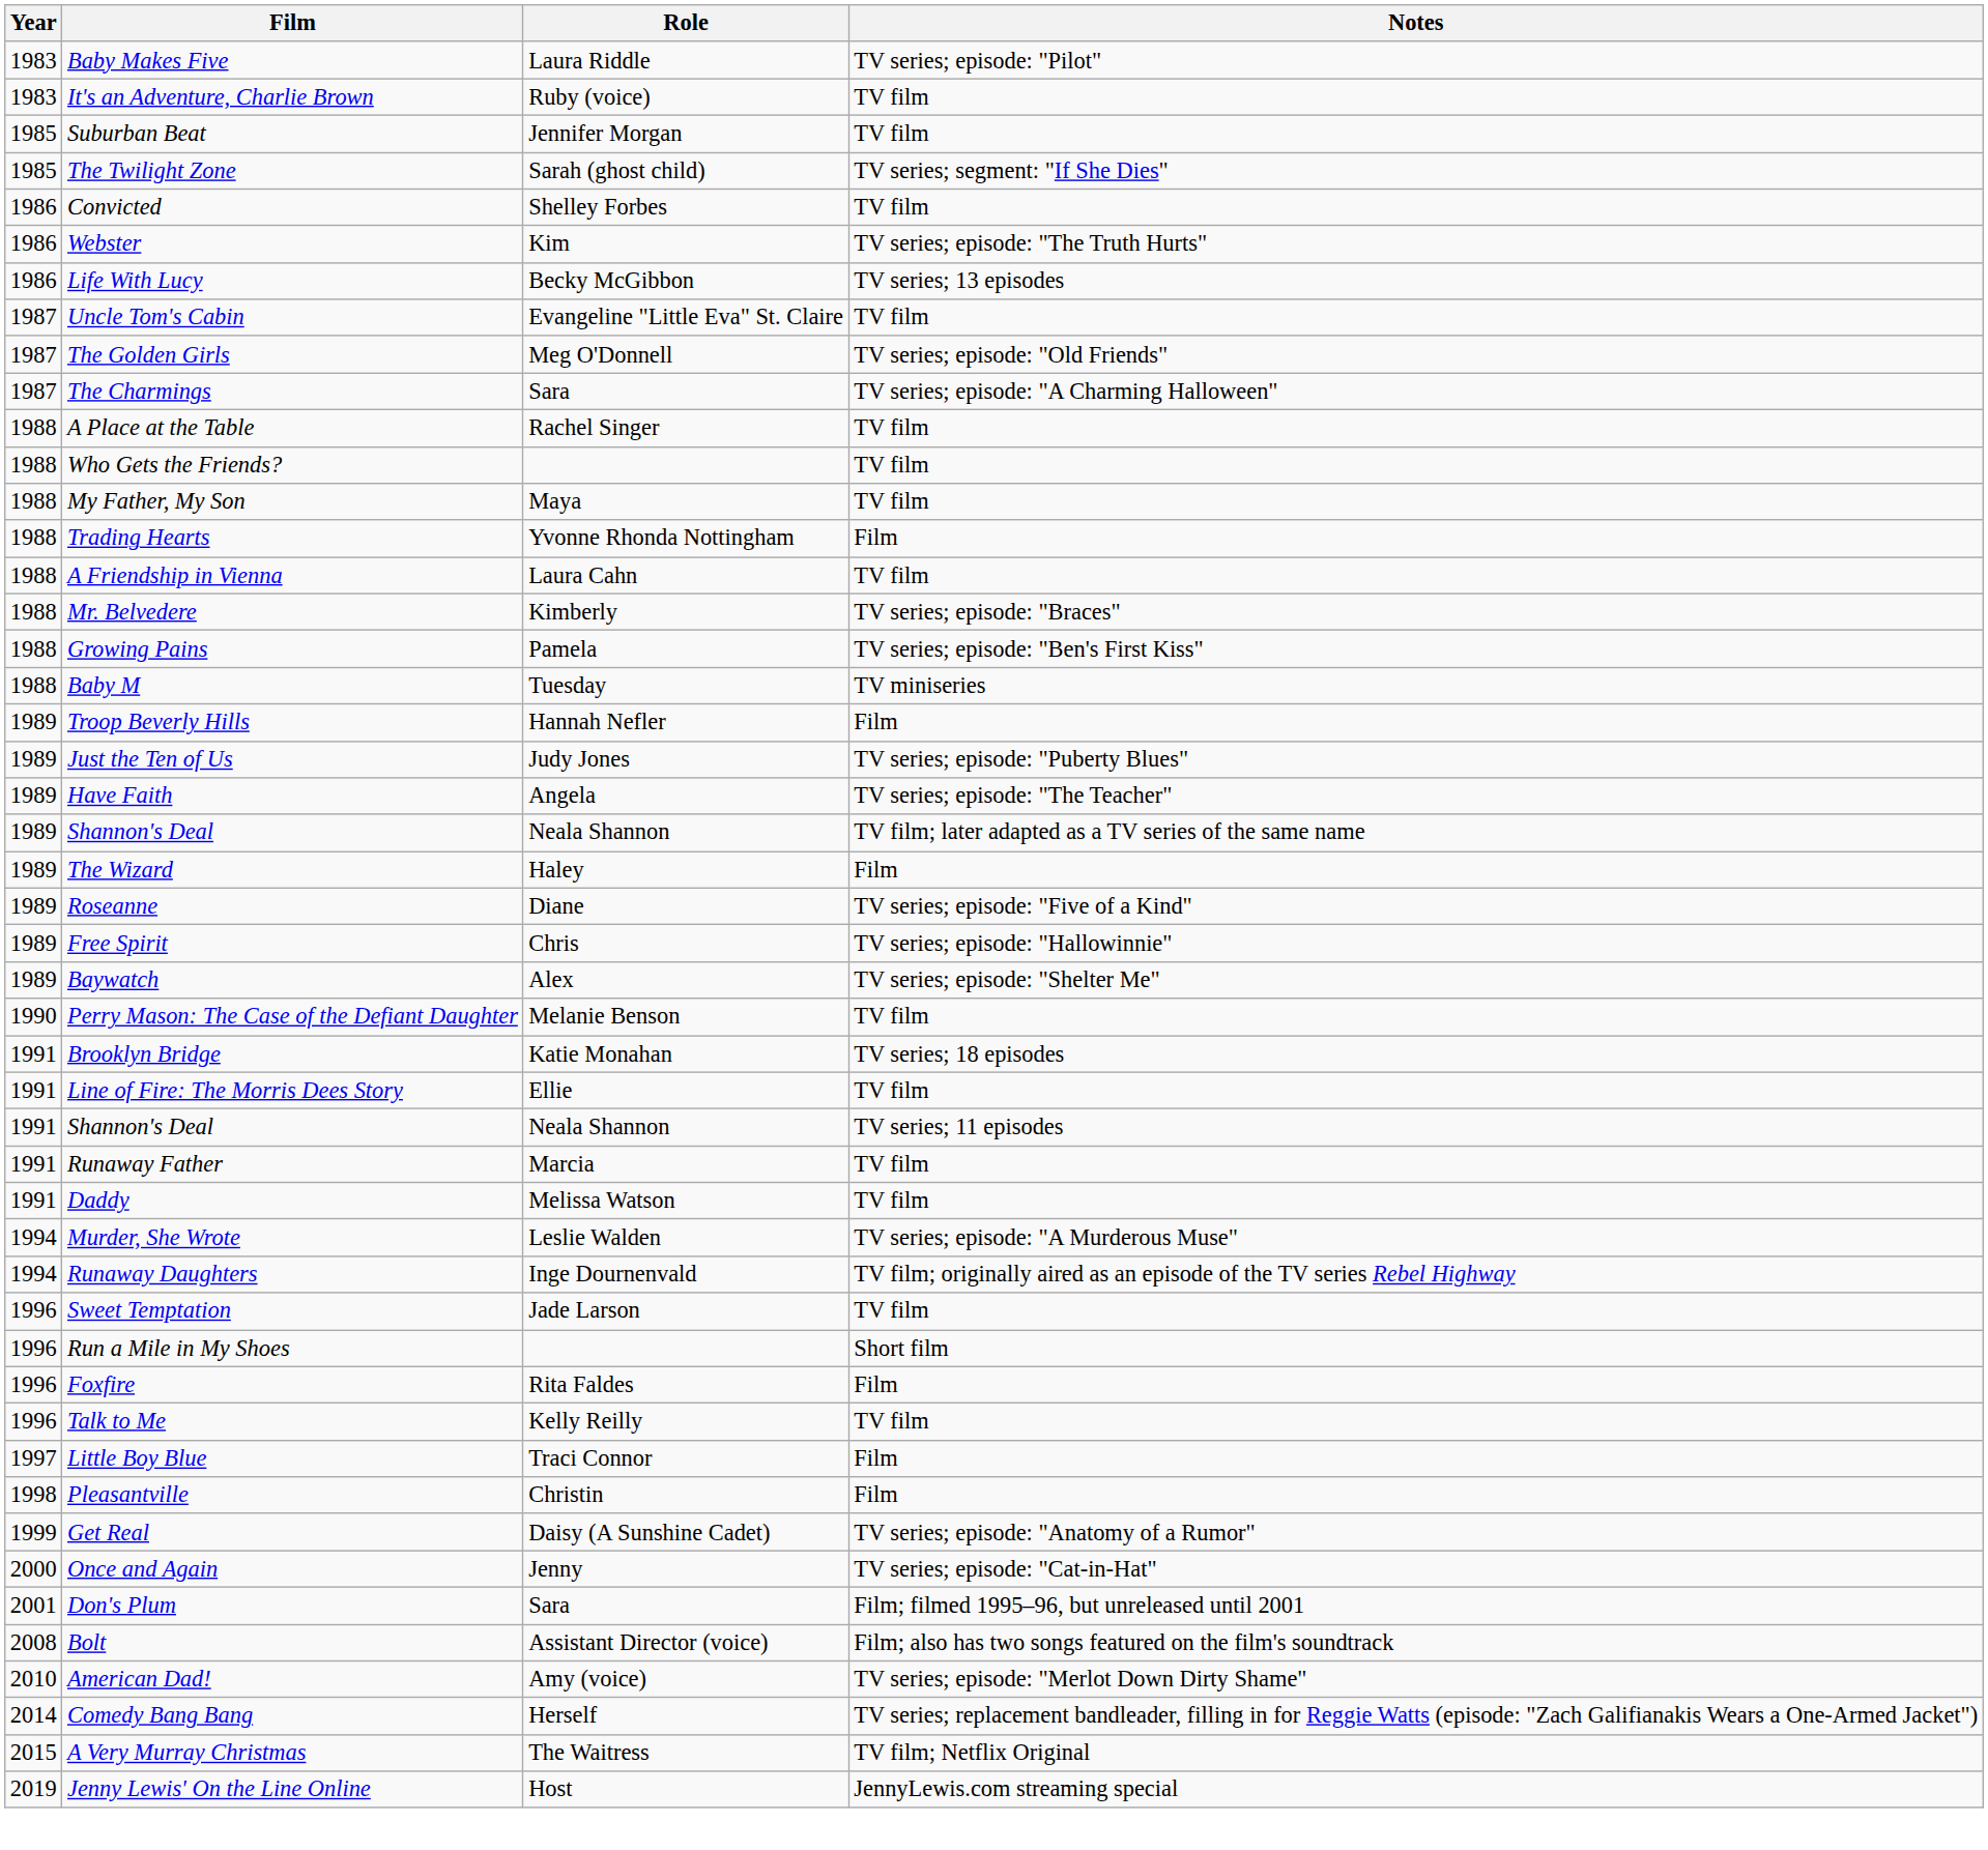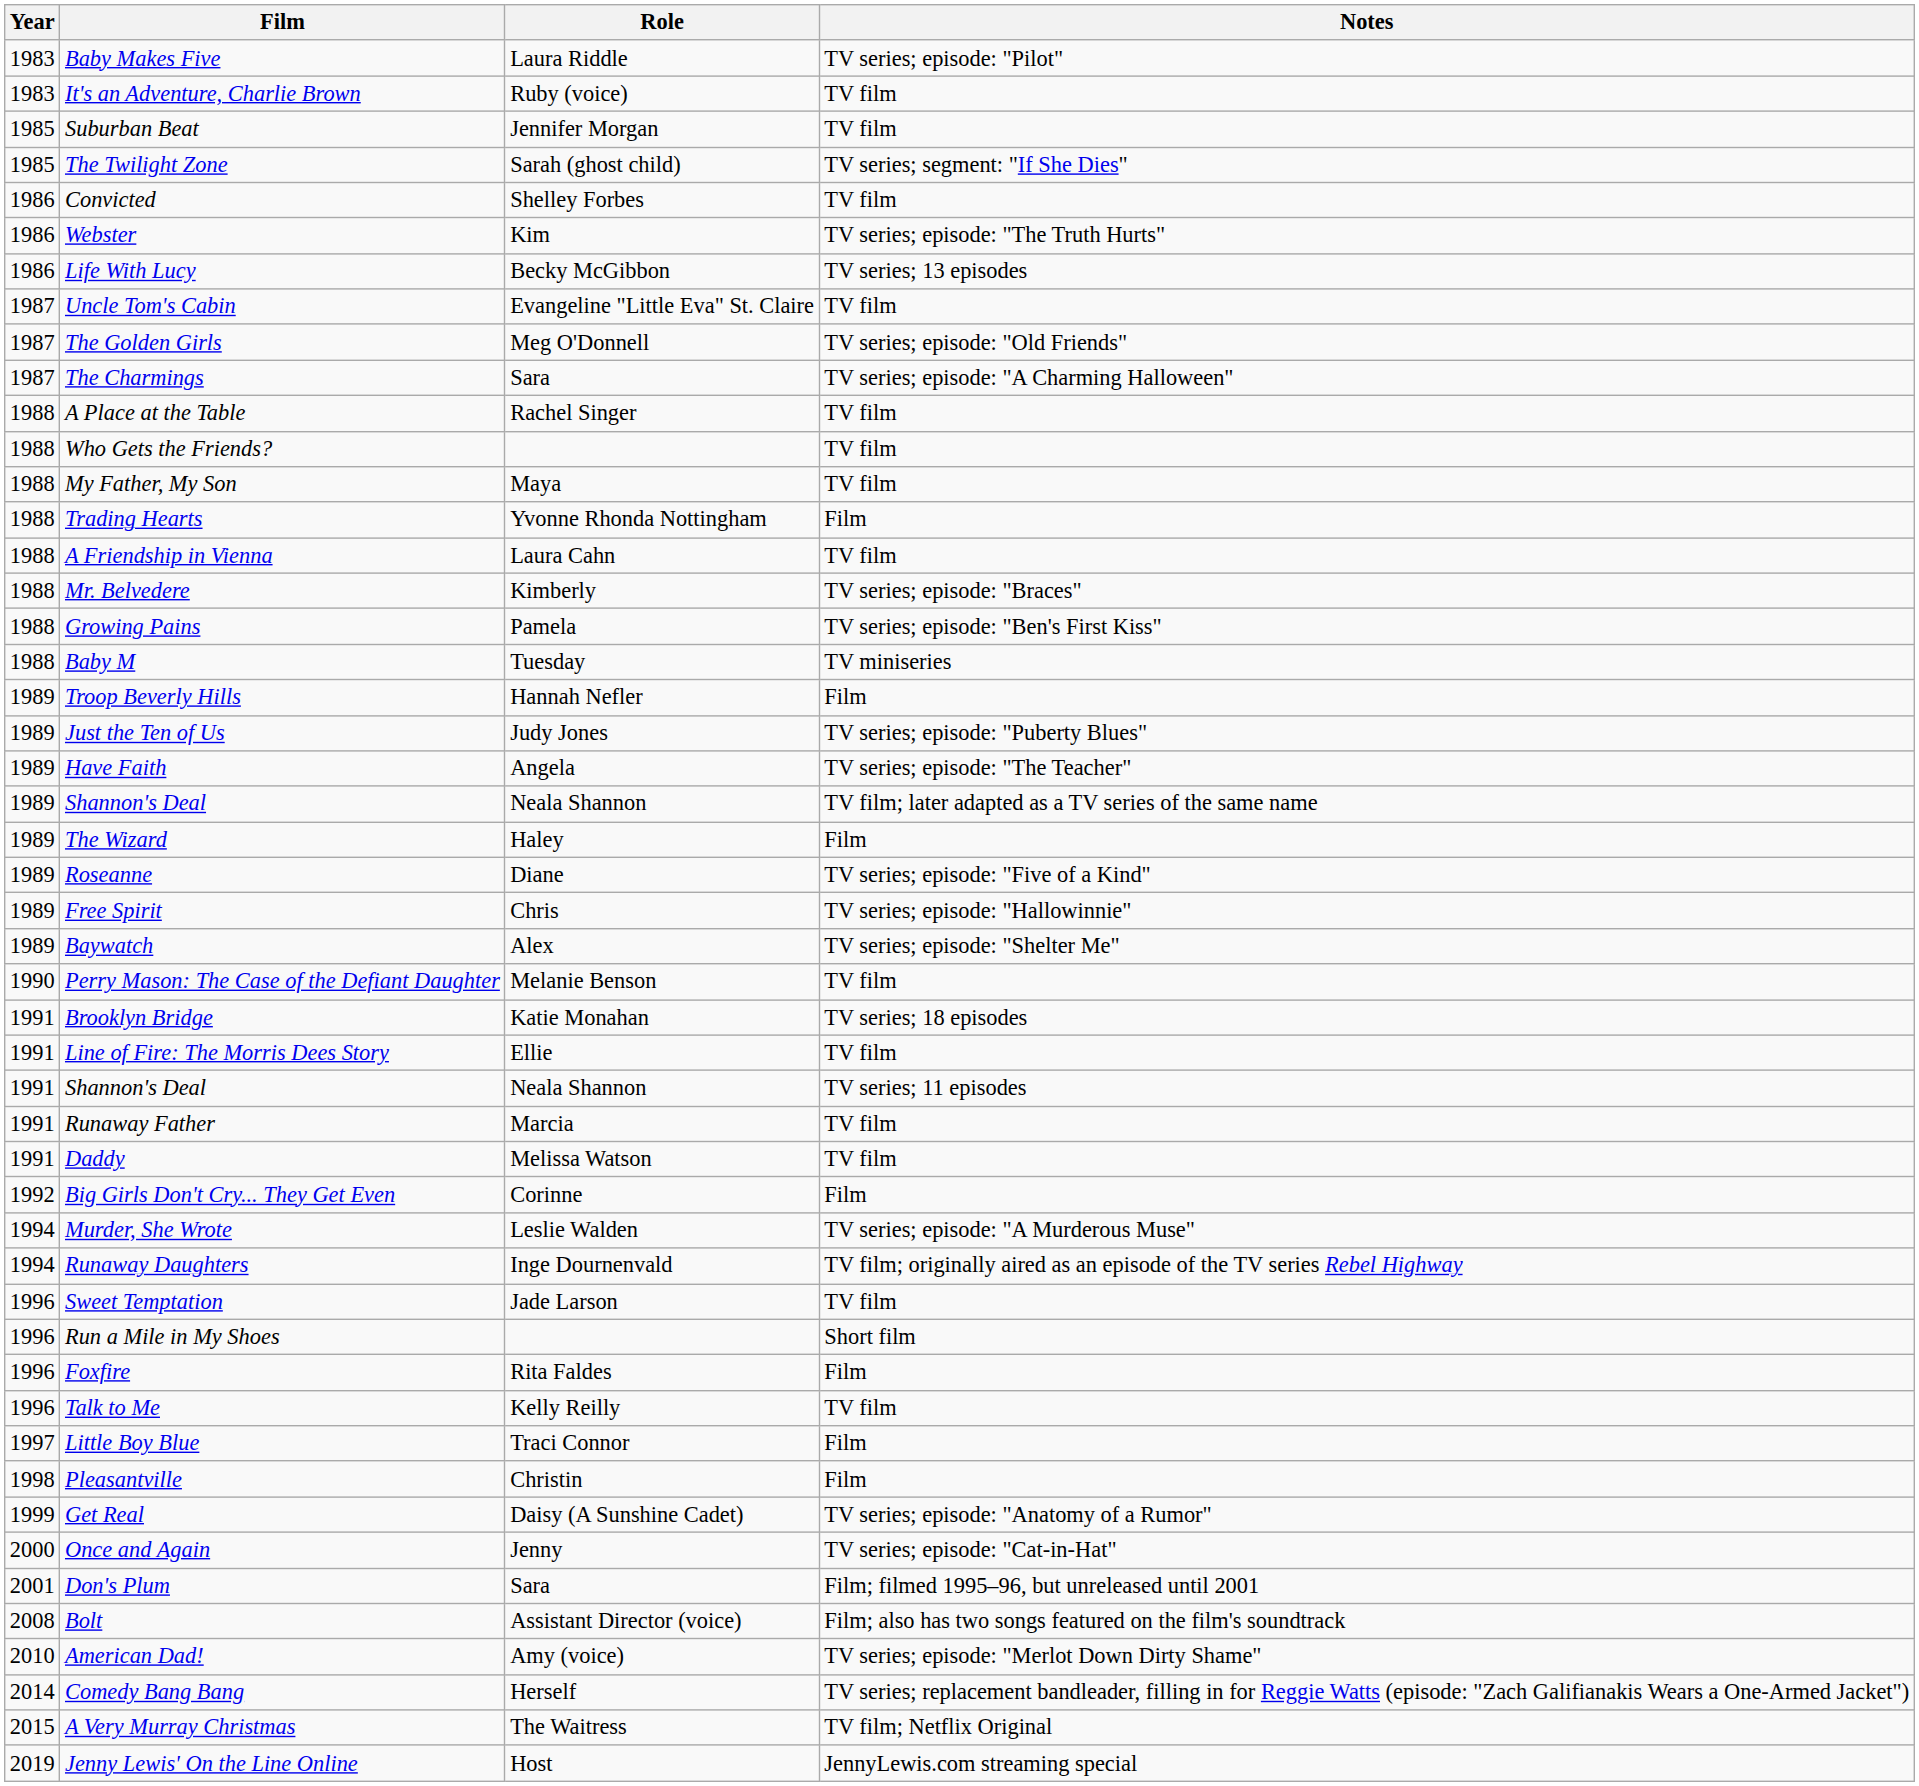+ row: 1992 | Big Girls Don't Cry... They Get Even | Corinne | Film
